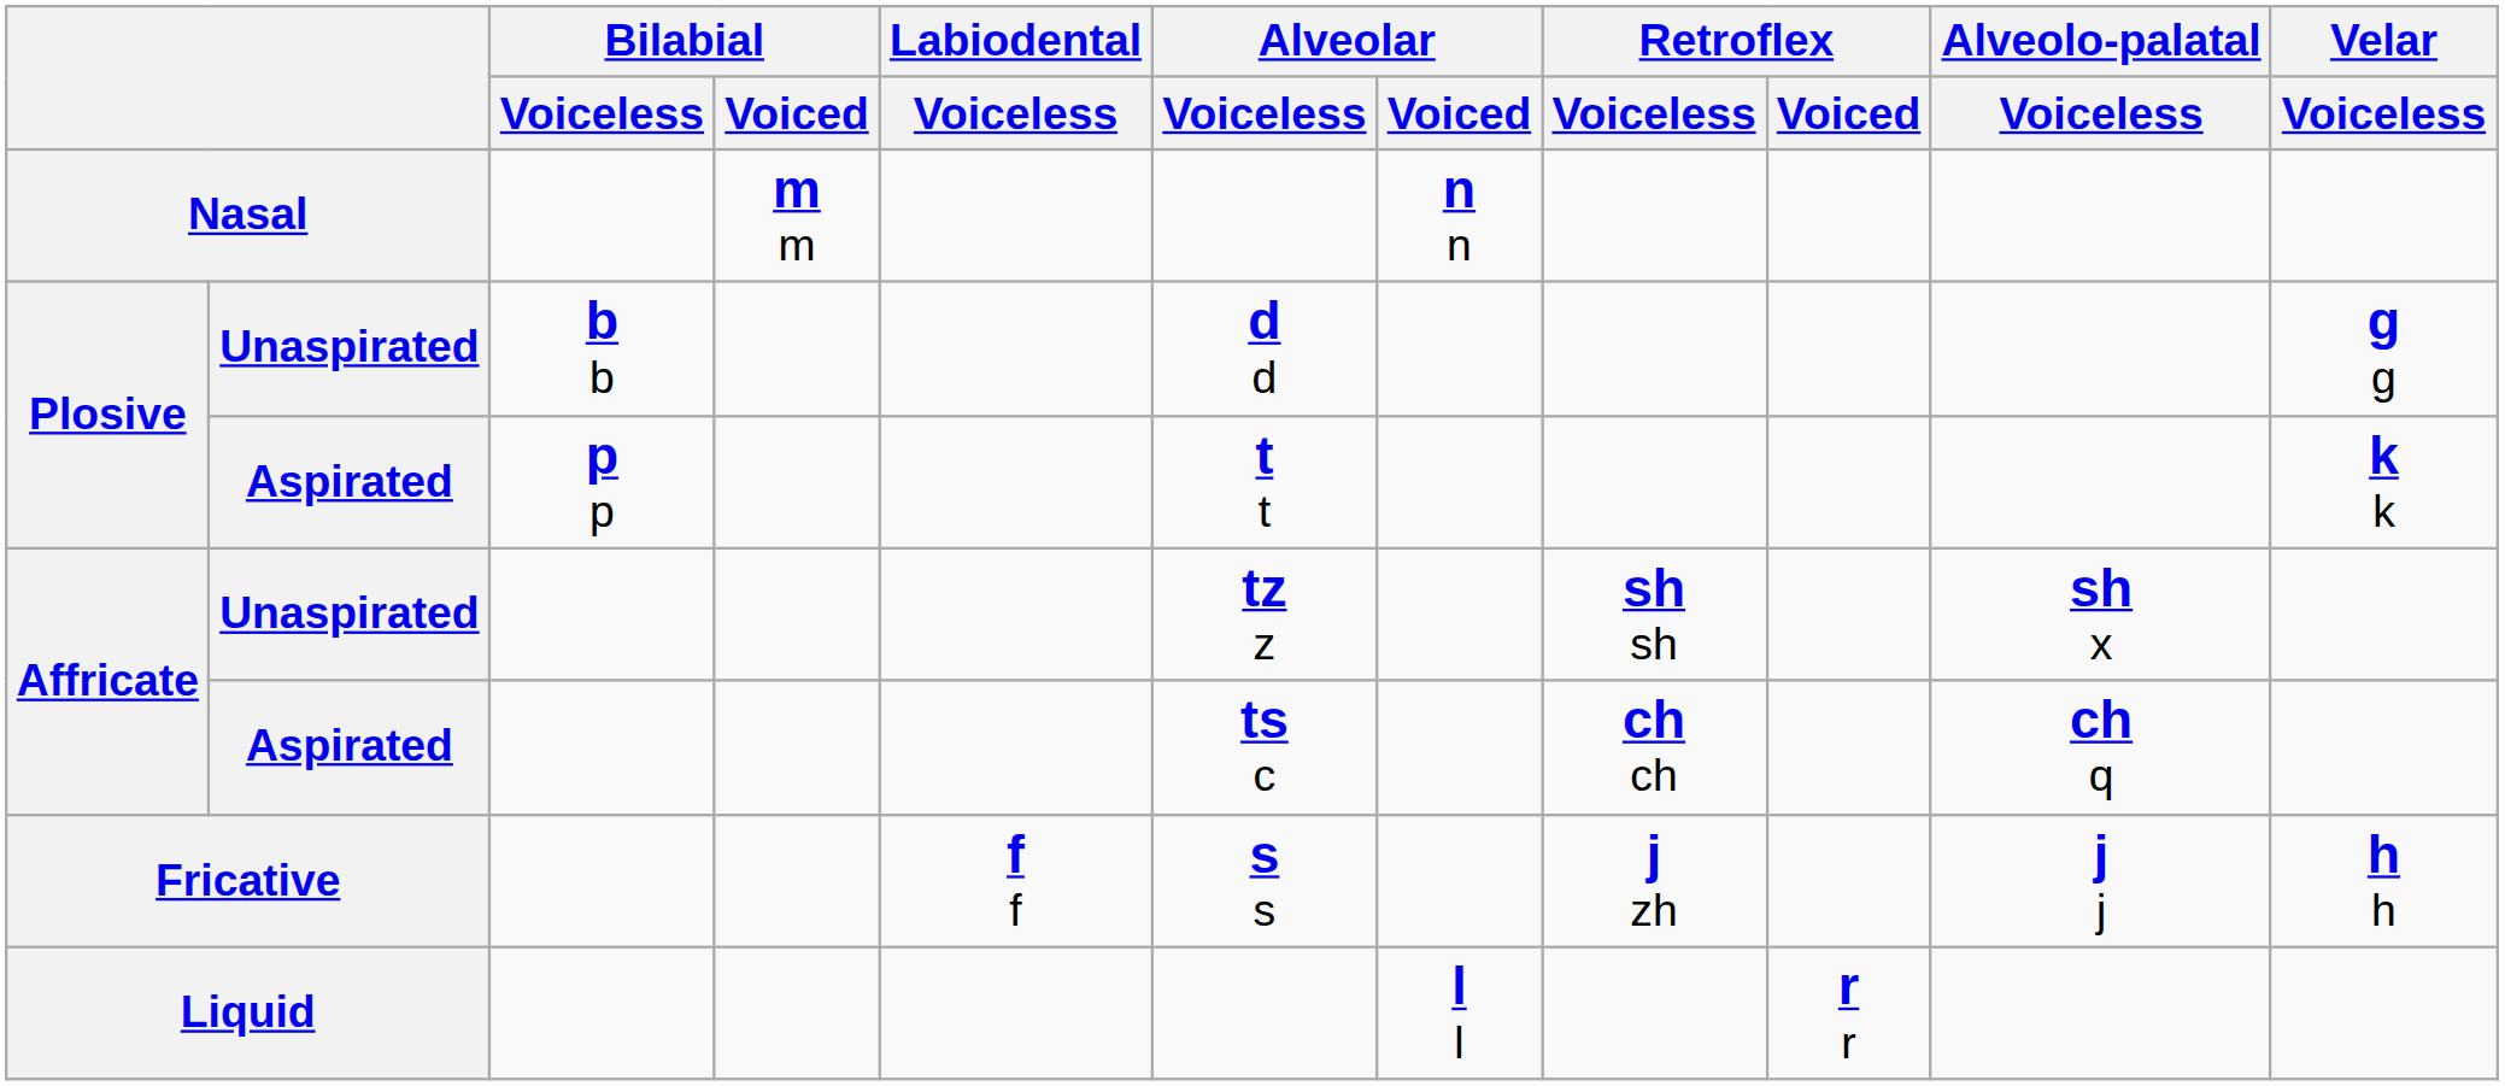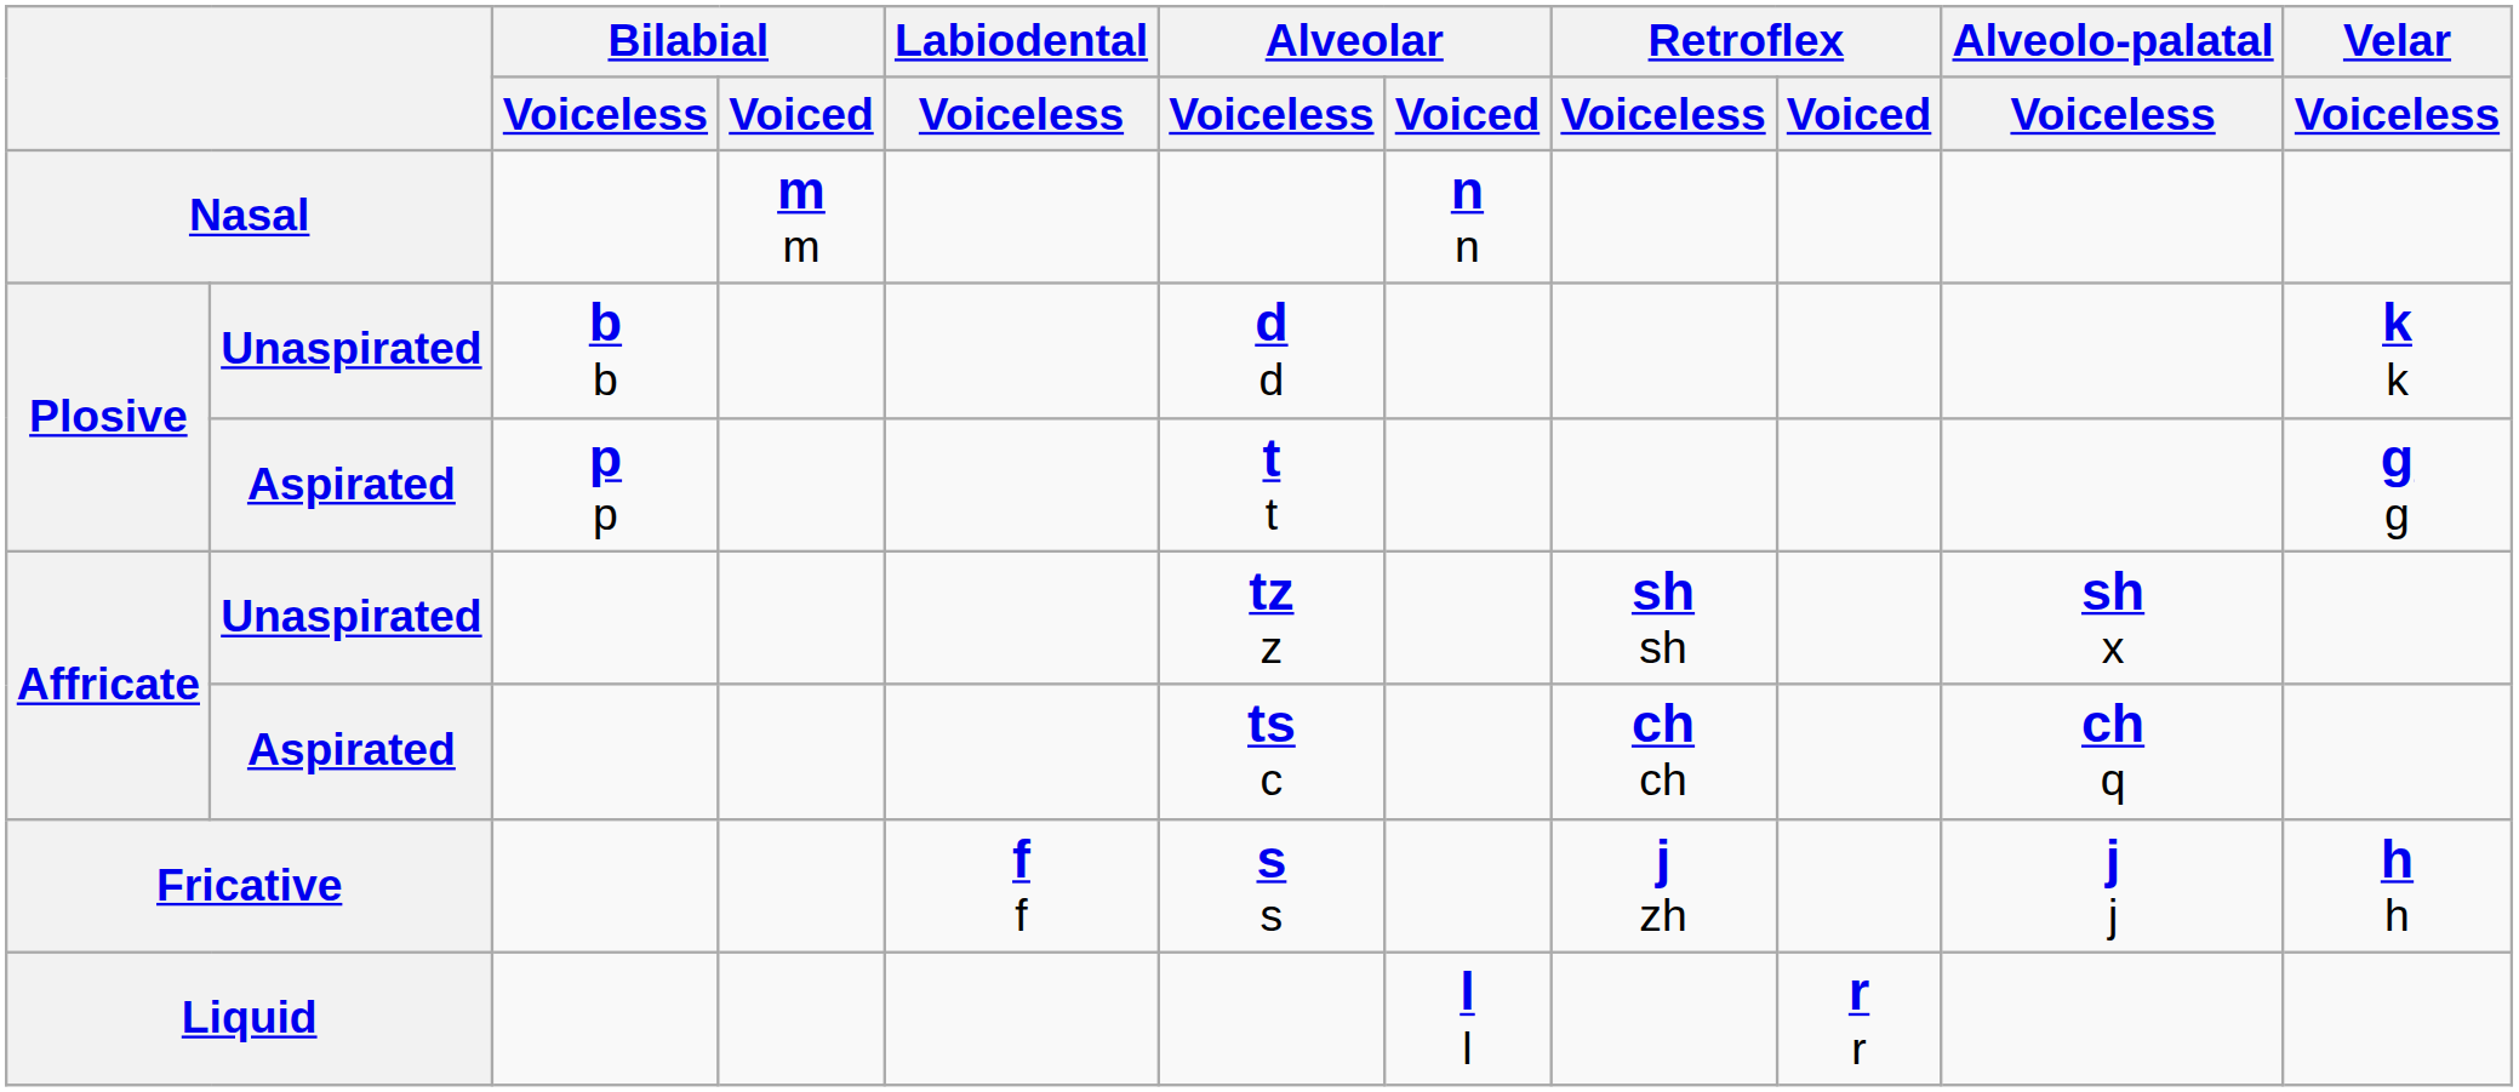Plosive / Unaspirated | Velar / Voiceless: g g -> k k
Plosive / Aspirated | Velar / Voiceless: k k -> g g
